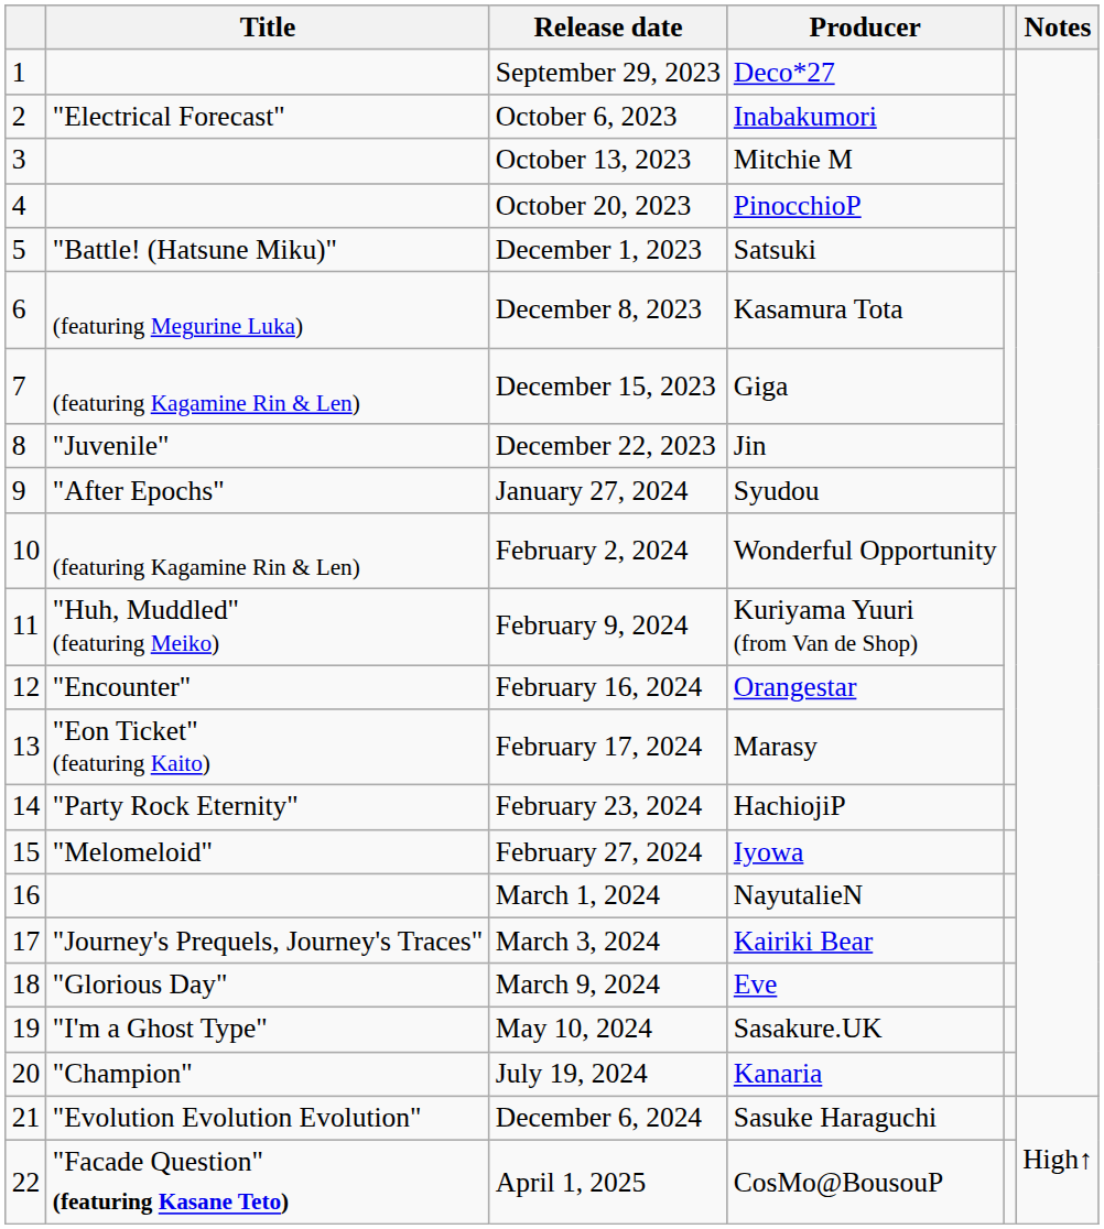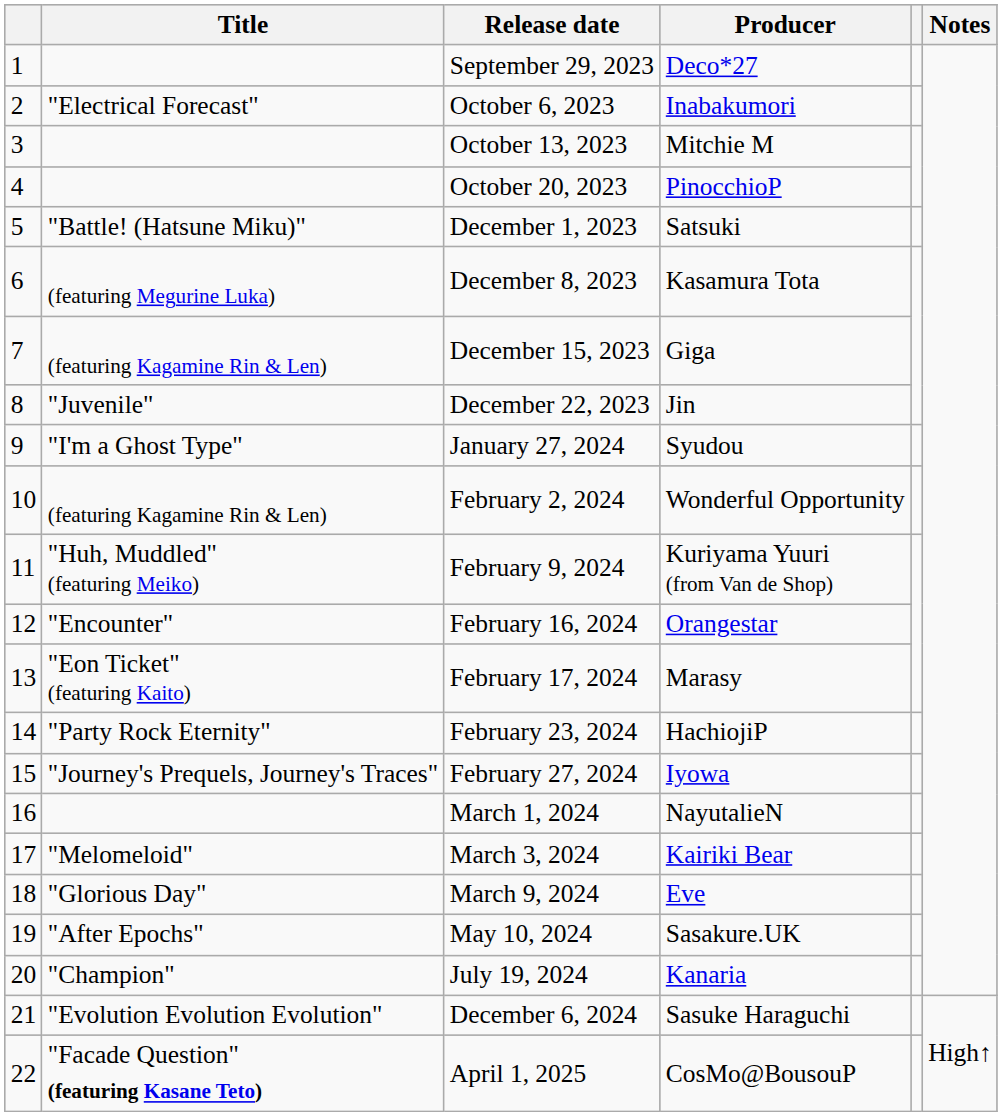January 27, 2024 | Title: "After Epochs" -> "I'm a Ghost Type"
February 27, 2024 | Title: "Melomeloid" -> "Journey's Prequels, Journey's Traces"
March 3, 2024 | Title: "Journey's Prequels, Journey's Traces" -> "Melomeloid"
May 10, 2024 | Title: "I'm a Ghost Type" -> "After Epochs"
